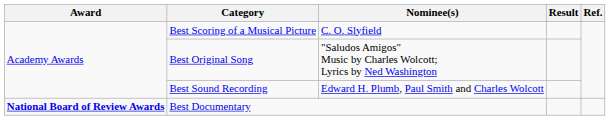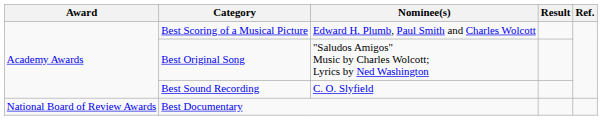Best Scoring of a Musical Picture | Nominee(s): C. O. Slyfield -> Edward H. Plumb, Paul Smith and Charles Wolcott
Best Sound Recording | Nominee(s): Edward H. Plumb, Paul Smith and Charles Wolcott -> C. O. Slyfield
Best Documentary | Award: bold -> normal
